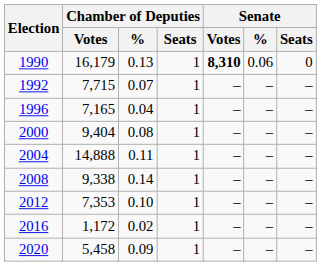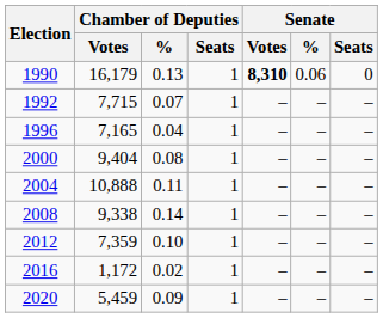2004 | Chamber of Deputies / Votes: 14,888 -> 10,888
2012 | Chamber of Deputies / Votes: 7,353 -> 7,359
2020 | Chamber of Deputies / Votes: 5,458 -> 5,459
